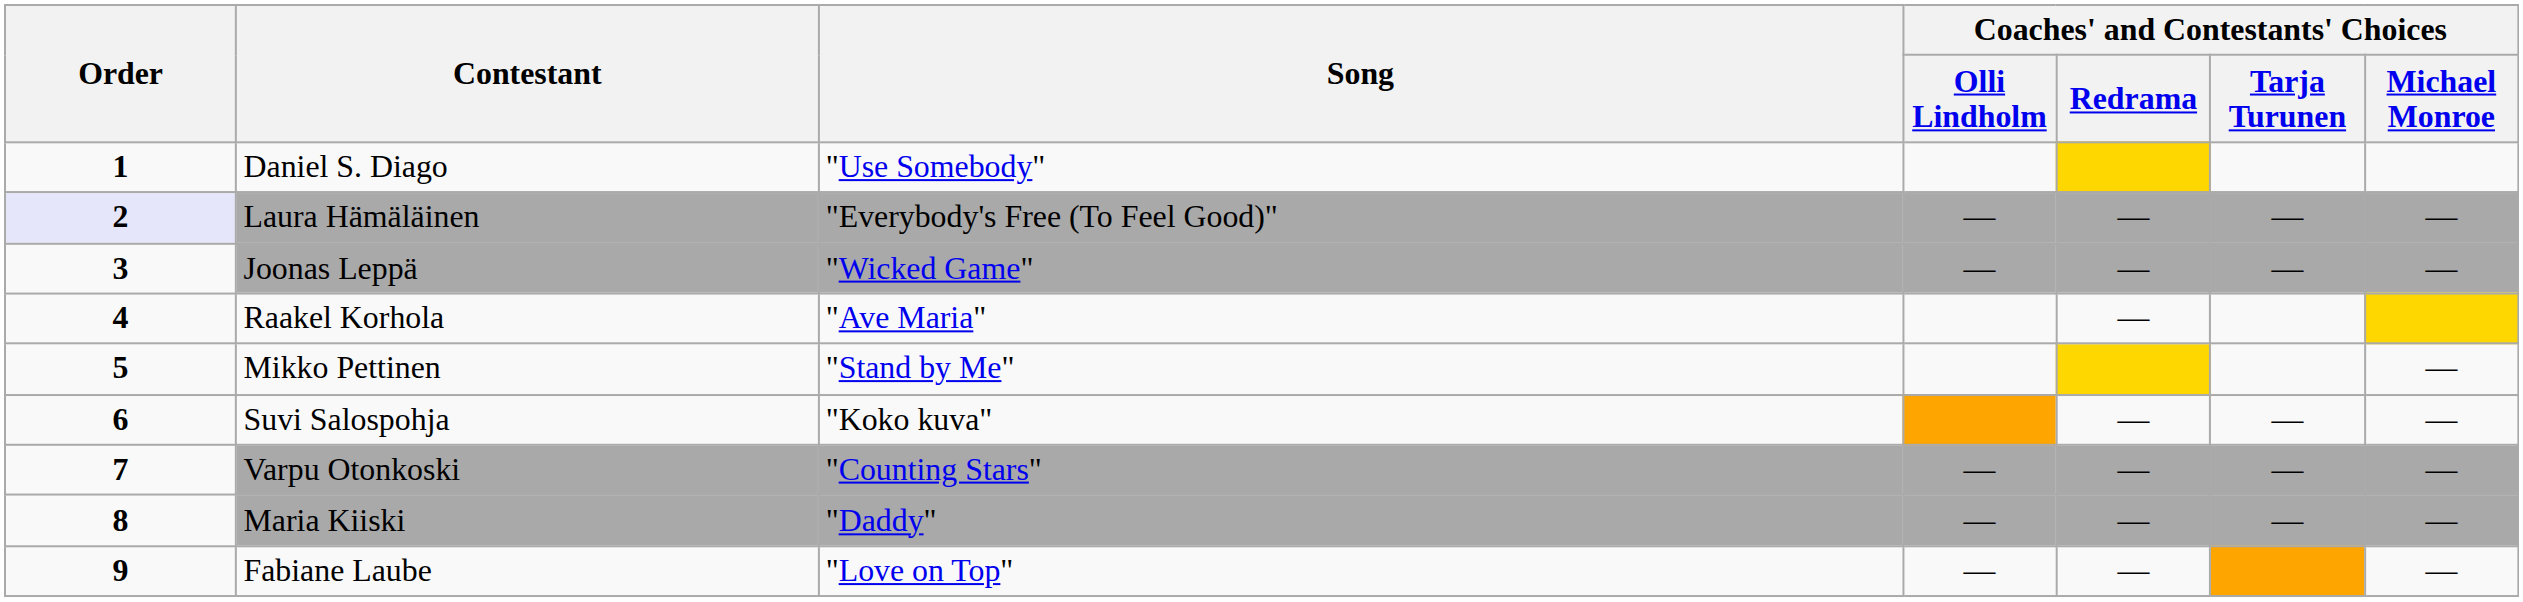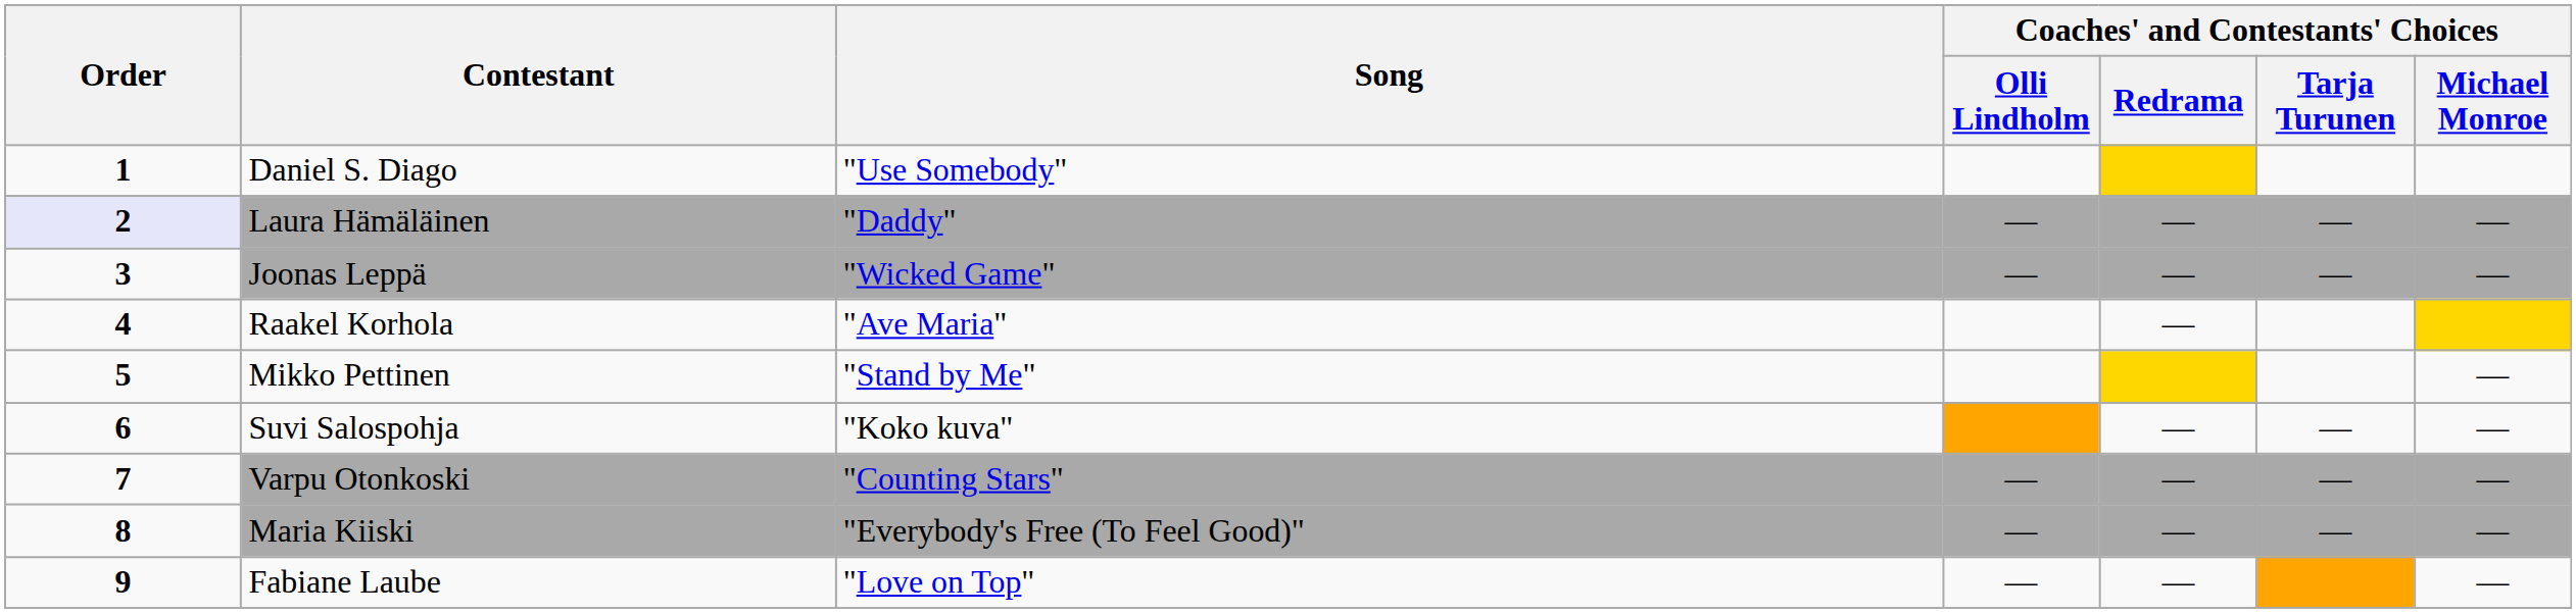Laura Hämäläinen | Song: "Everybody's Free (To Feel Good)" -> "Daddy"
Maria Kiiski | Song: "Daddy" -> "Everybody's Free (To Feel Good)"
